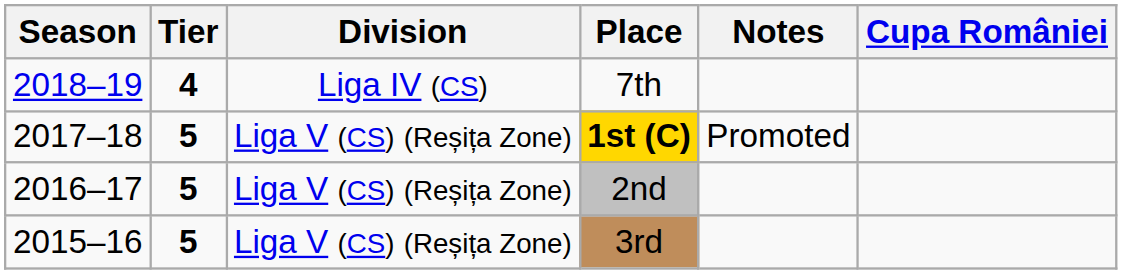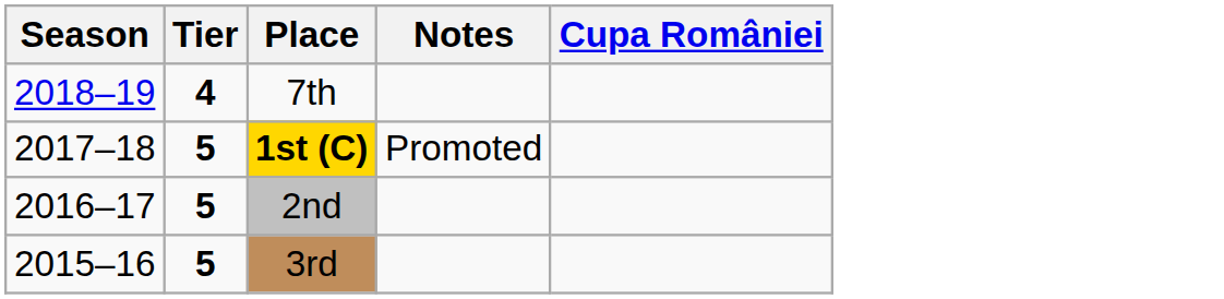- column: Division | Liga IV (CS) | Liga V (CS) (Reșița Zone) | Liga V (CS) (Reșița Zone) | Liga V (CS) (Reșița Zone)
